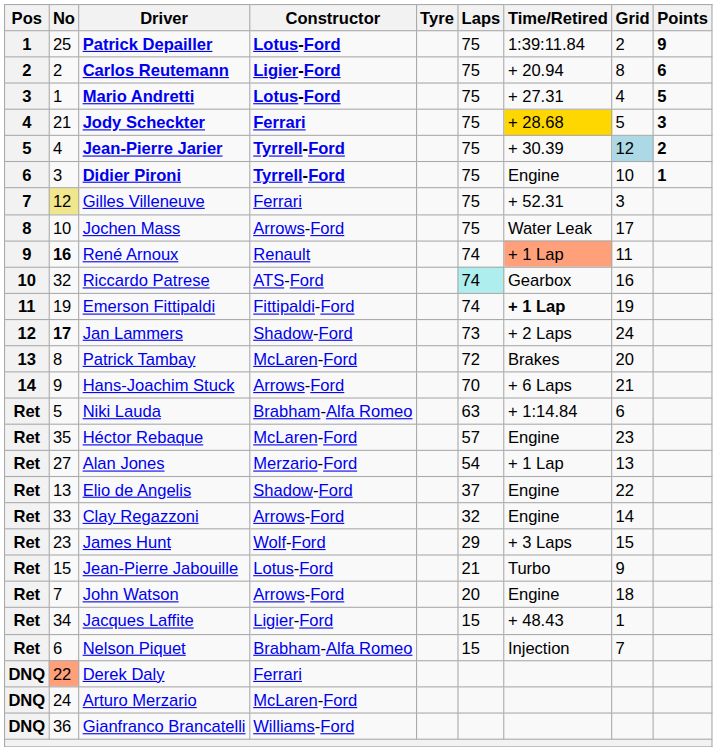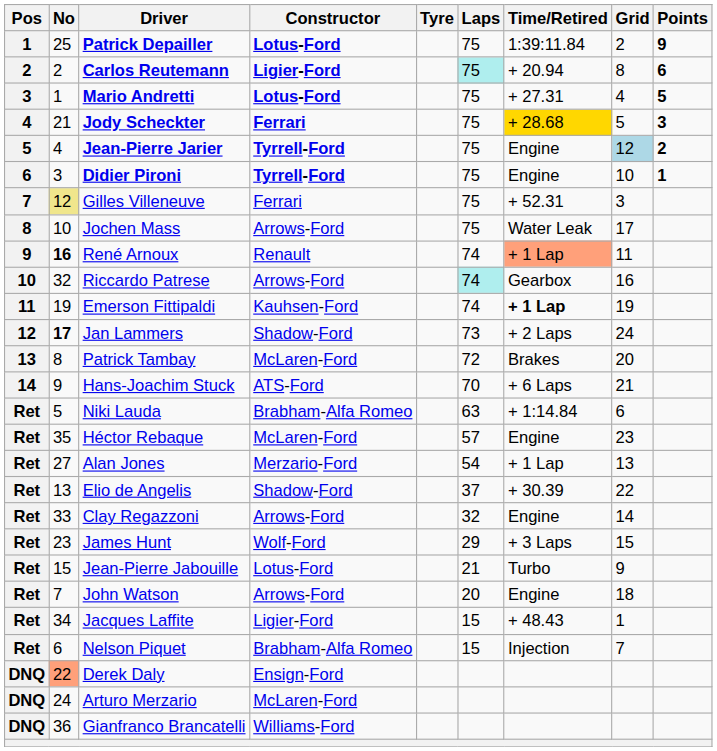Carlos Reutemann | Laps: no background -> paleturquoise background
Jean-Pierre Jarier | Time/Retired: + 30.39 -> Engine
Riccardo Patrese | Constructor: ATS-Ford -> Arrows-Ford
Emerson Fittipaldi | Constructor: Fittipaldi-Ford -> Kauhsen-Ford
Hans-Joachim Stuck | Constructor: Arrows-Ford -> ATS-Ford
Elio de Angelis | Time/Retired: Engine -> + 30.39
Derek Daly | Constructor: Ferrari -> Ensign-Ford
